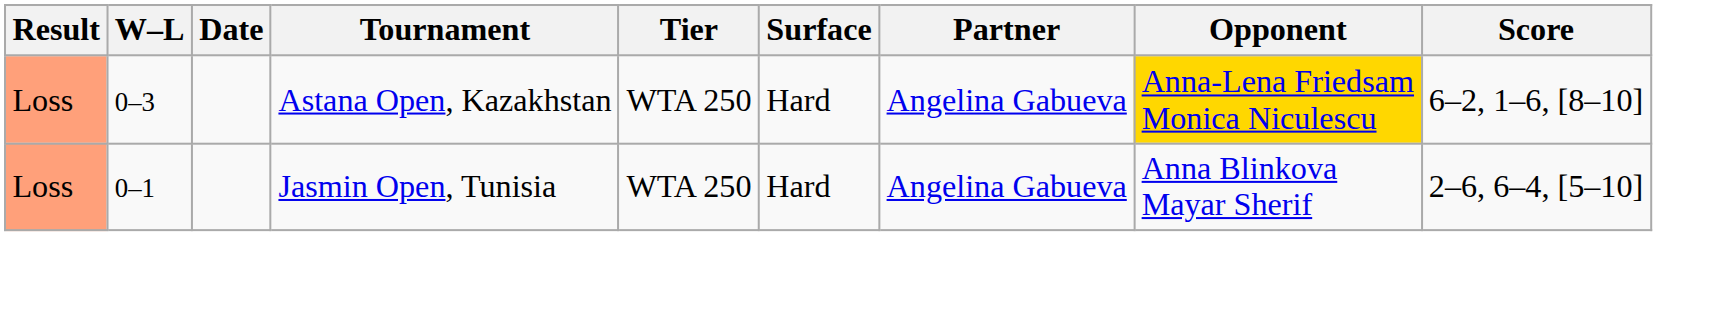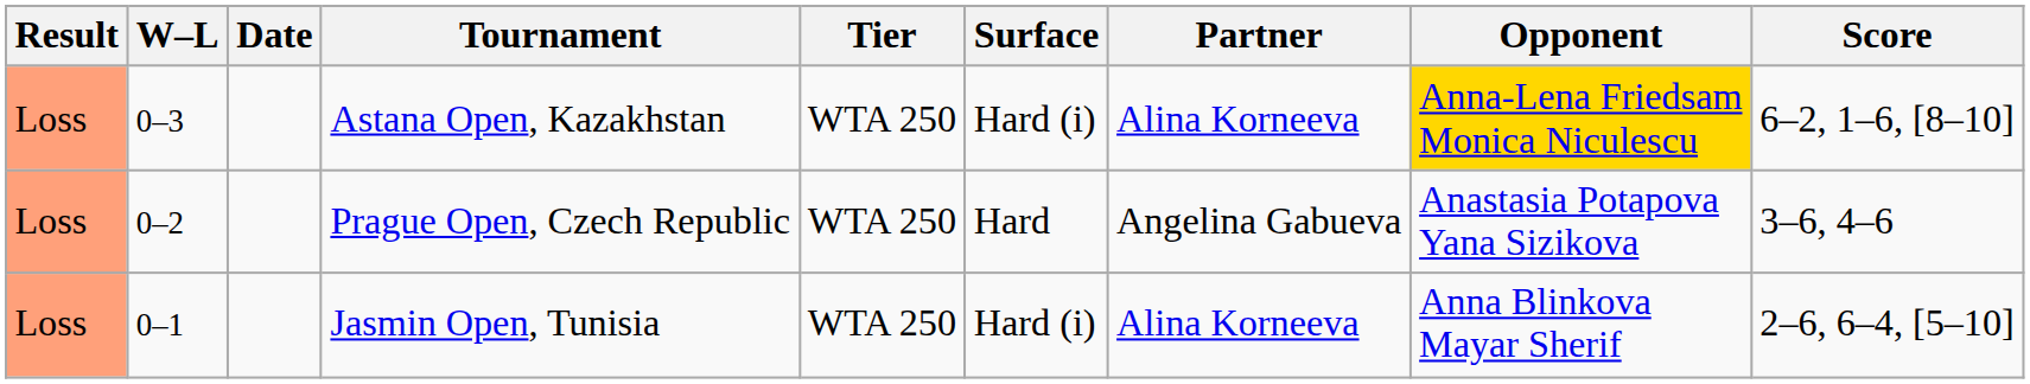Astana Open, Kazakhstan | Surface: Hard -> Hard (i)
Astana Open, Kazakhstan | Partner: Angelina Gabueva -> Alina Korneeva
+ row: Loss | 0–2 | Prague Open, Czech Republic | WTA 250 | Hard | Angelina Gabueva | Anastasia Potapova Yana Sizikova | 3–6, 4–6
Jasmin Open, Tunisia | Surface: Hard -> Hard (i)
Jasmin Open, Tunisia | Partner: Angelina Gabueva -> Alina Korneeva
